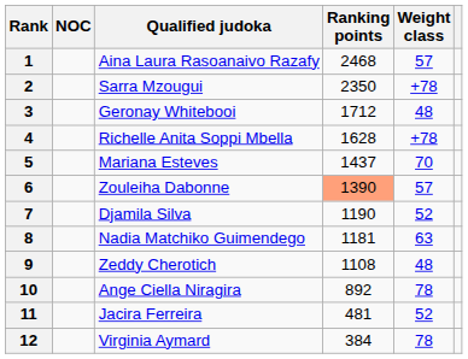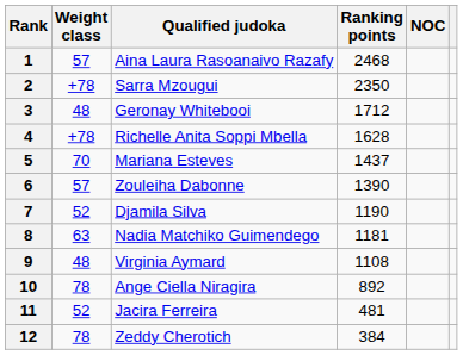columns swapped: NOC <-> Weight class
6 | Ranking points: lightsalmon background -> no background
9 | Qualified judoka: Zeddy Cherotich -> Virginia Aymard
12 | Qualified judoka: Virginia Aymard -> Zeddy Cherotich
